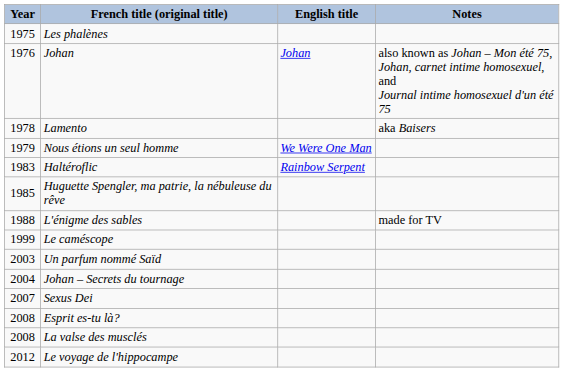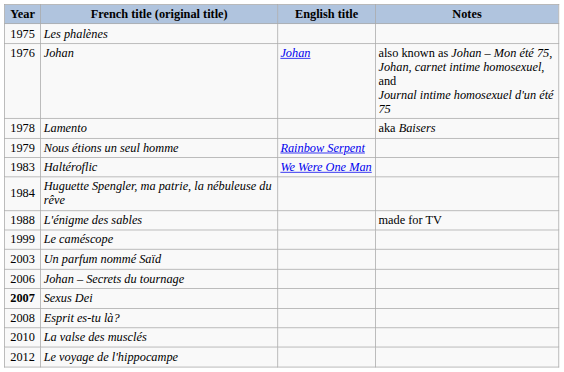Nous étions un seul homme | English title: We Were One Man -> Rainbow Serpent
Haltéroflic | English title: Rainbow Serpent -> We Were One Man
Huguette Spengler, ma patrie, la nébuleuse du rêve | Year: 1985 -> 1984
Johan – Secrets du tournage | Year: 2004 -> 2006
Sexus Dei | Year: normal -> bold
La valse des musclés | Year: 2008 -> 2010
